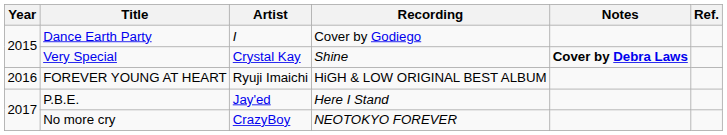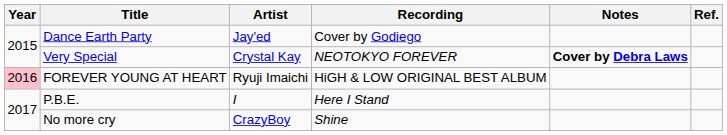Dance Earth Party | Artist: I -> Jay'ed
Very Special | Recording: Shine -> NEOTOKYO FOREVER
FOREVER YOUNG AT HEART | Year: no background -> pink background
P.B.E. | Artist: Jay'ed -> I
No more cry | Recording: NEOTOKYO FOREVER -> Shine
